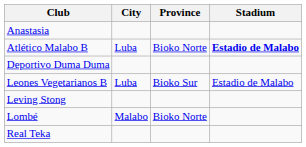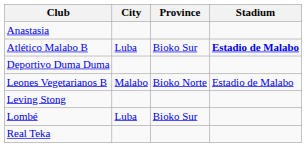Atlético Malabo B | Province: Bioko Norte -> Bioko Sur
Leones Vegetarianos B | City: Luba -> Malabo
Leones Vegetarianos B | Province: Bioko Sur -> Bioko Norte
Lombé | City: Malabo -> Luba
Lombé | Province: Bioko Norte -> Bioko Sur
